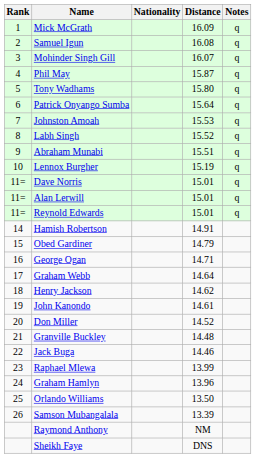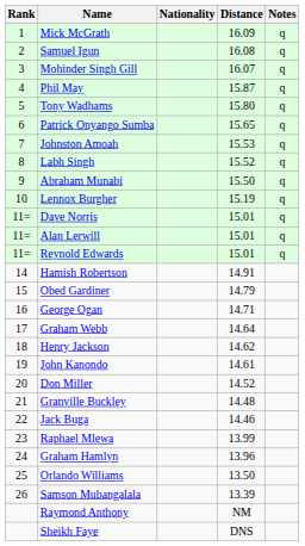Patrick Onyango Sumba | Distance: 15.64 -> 15.65
Abraham Munabi | Distance: 15.51 -> 15.50
